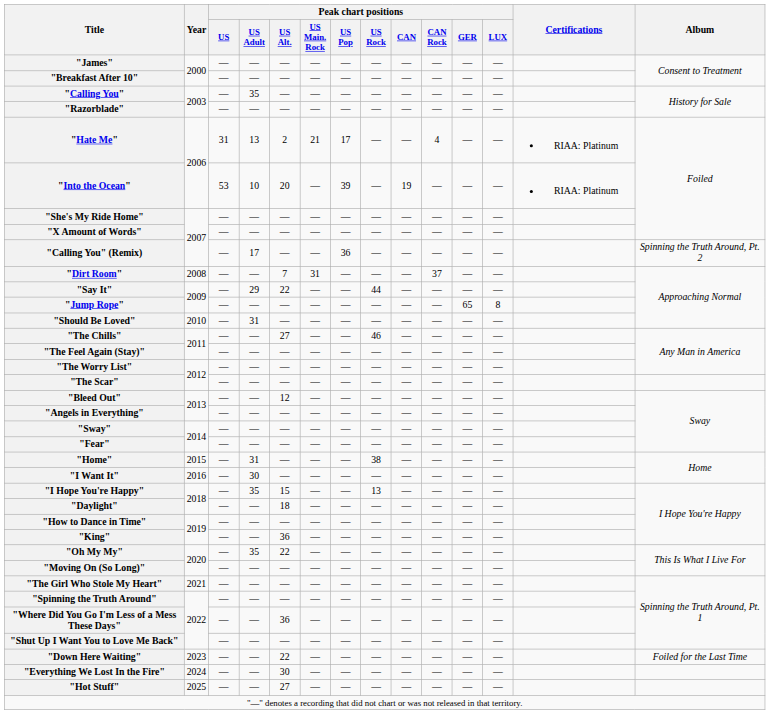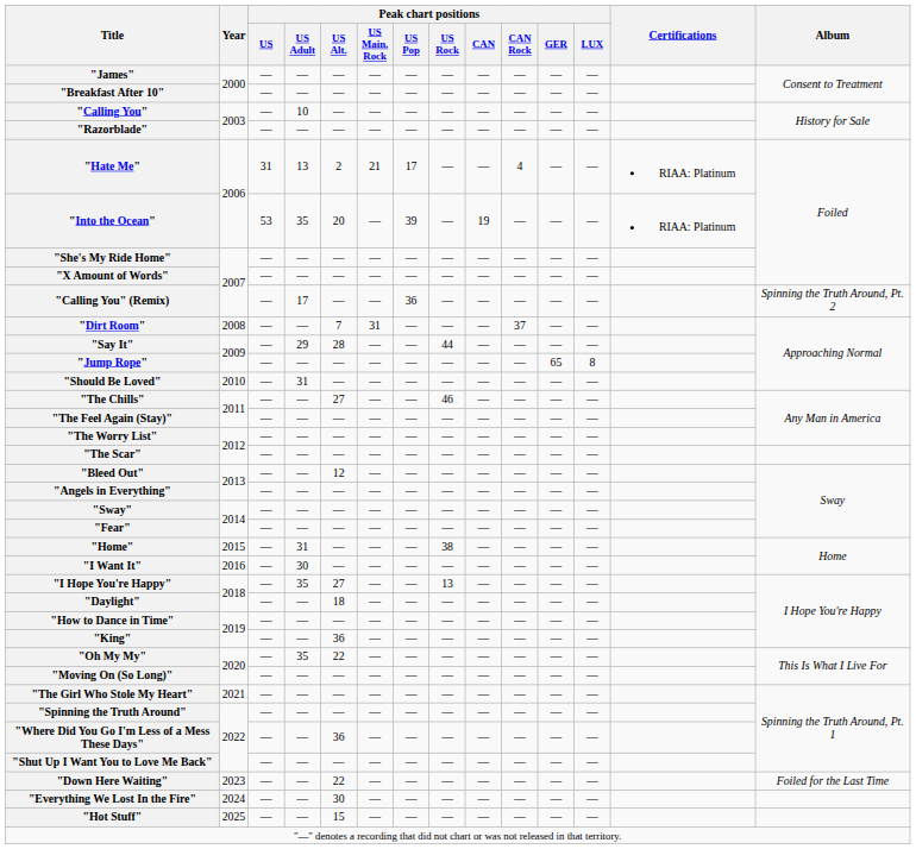"Calling You" | Peak chart positions / US Adult: 35 -> 10
"Into the Ocean" | Peak chart positions / US Adult: 10 -> 35
"Say It" | Peak chart positions / US Alt.: 22 -> 28
"I Hope You're Happy" | Peak chart positions / US Alt.: 15 -> 27
"Hot Stuff" | Peak chart positions / US Alt.: 27 -> 15
